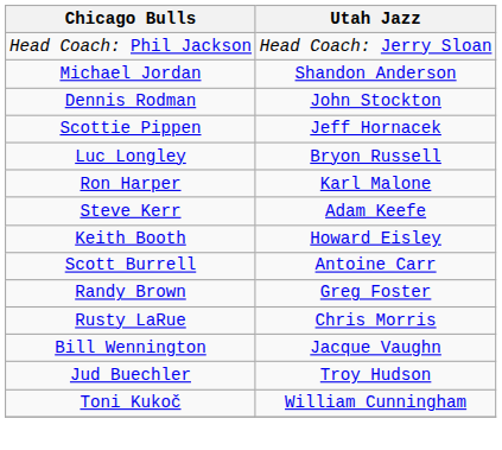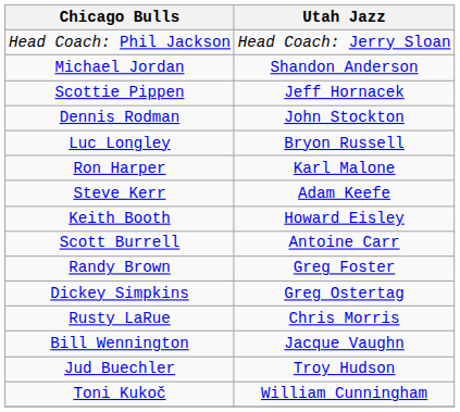rows swapped: Scottie Pippen <-> Dennis Rodman
+ row: Dickey Simpkins | Greg Ostertag
